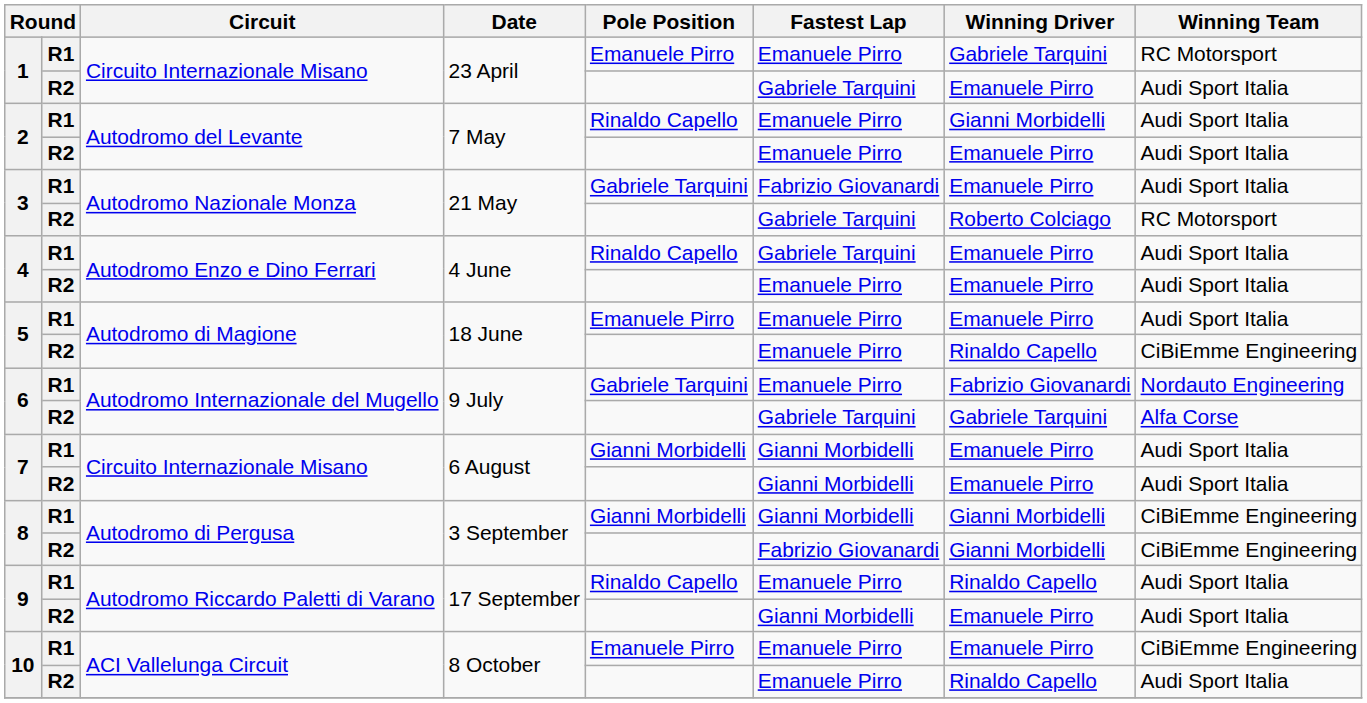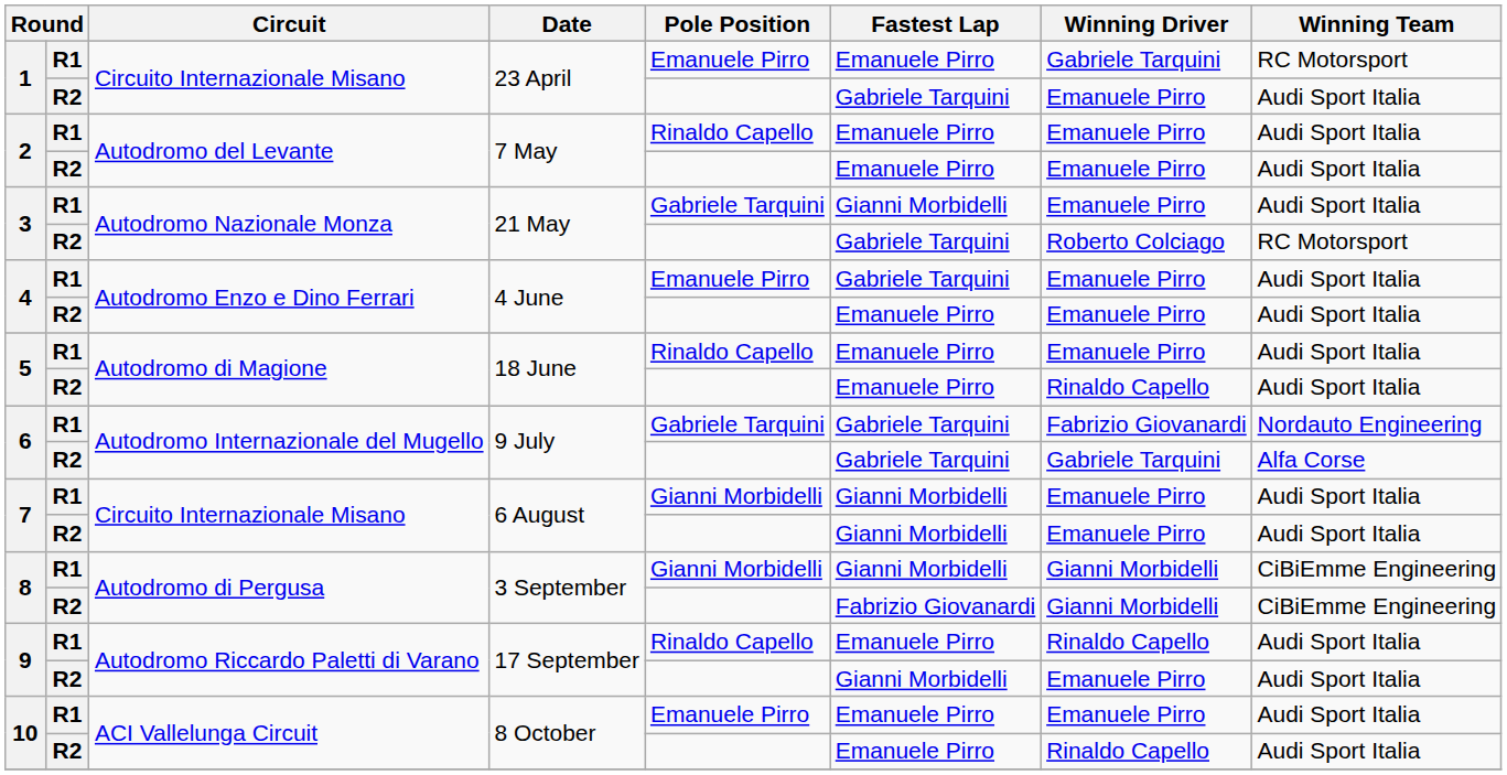2 / R1 | Winning Driver: Gianni Morbidelli -> Emanuele Pirro
3 / R1 | Fastest Lap: Fabrizio Giovanardi -> Gianni Morbidelli
4 / R1 | Pole Position: Rinaldo Capello -> Emanuele Pirro
5 / R1 | Pole Position: Emanuele Pirro -> Rinaldo Capello
5 / R2 | Winning Team: CiBiEmme Engineering -> Audi Sport Italia
6 / R1 | Fastest Lap: Emanuele Pirro -> Gabriele Tarquini
10 / R1 | Winning Team: CiBiEmme Engineering -> Audi Sport Italia
